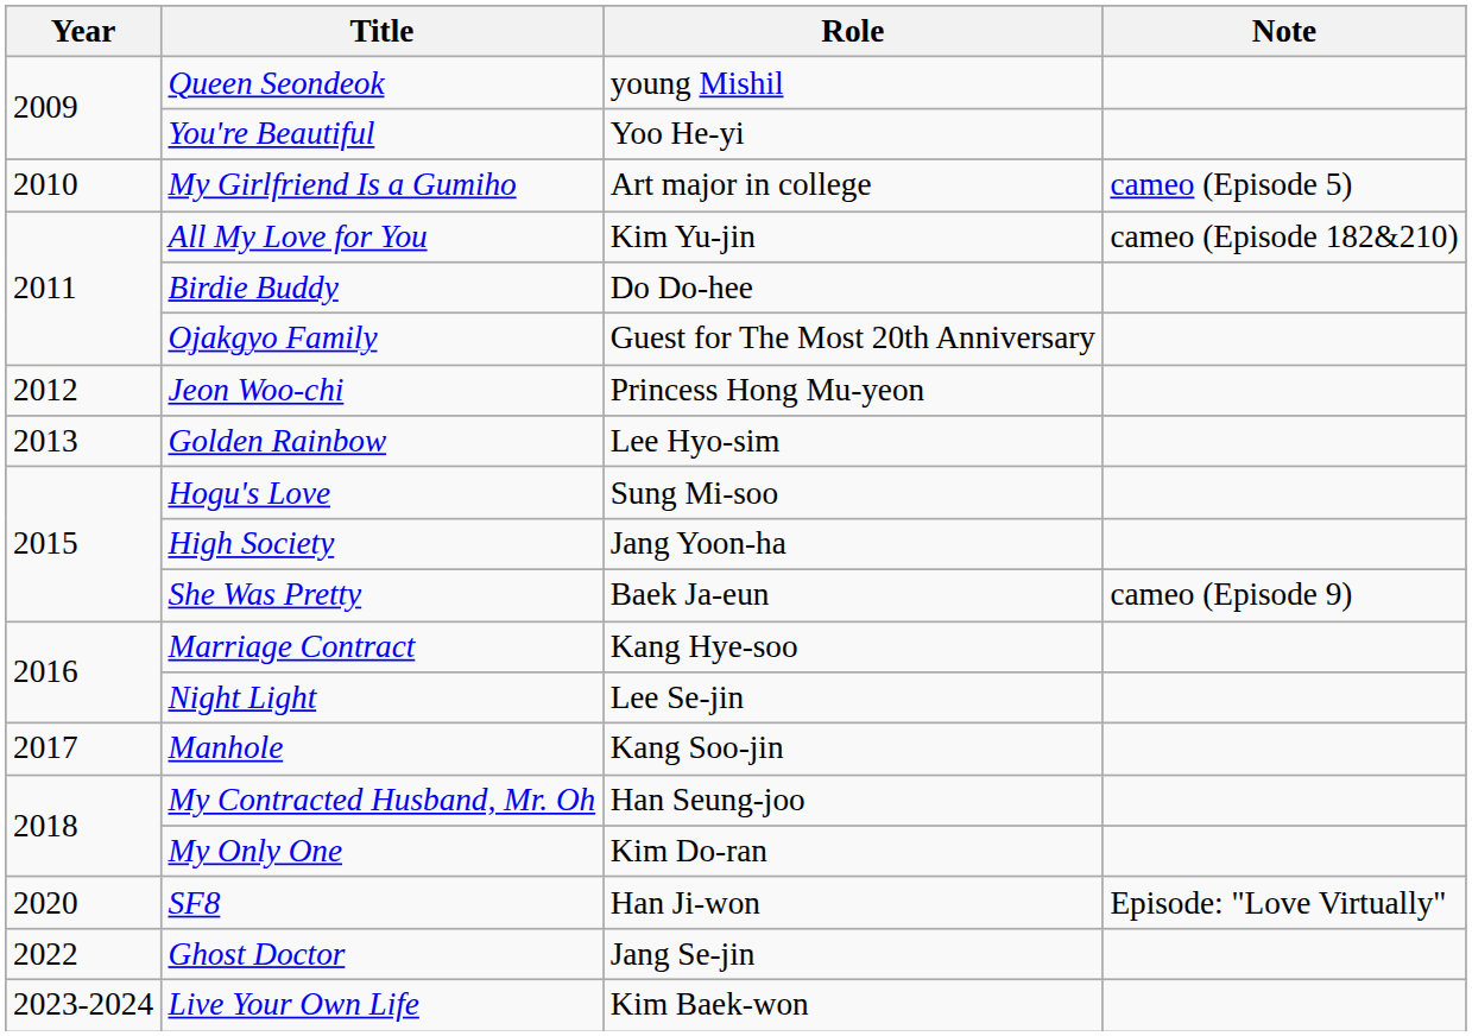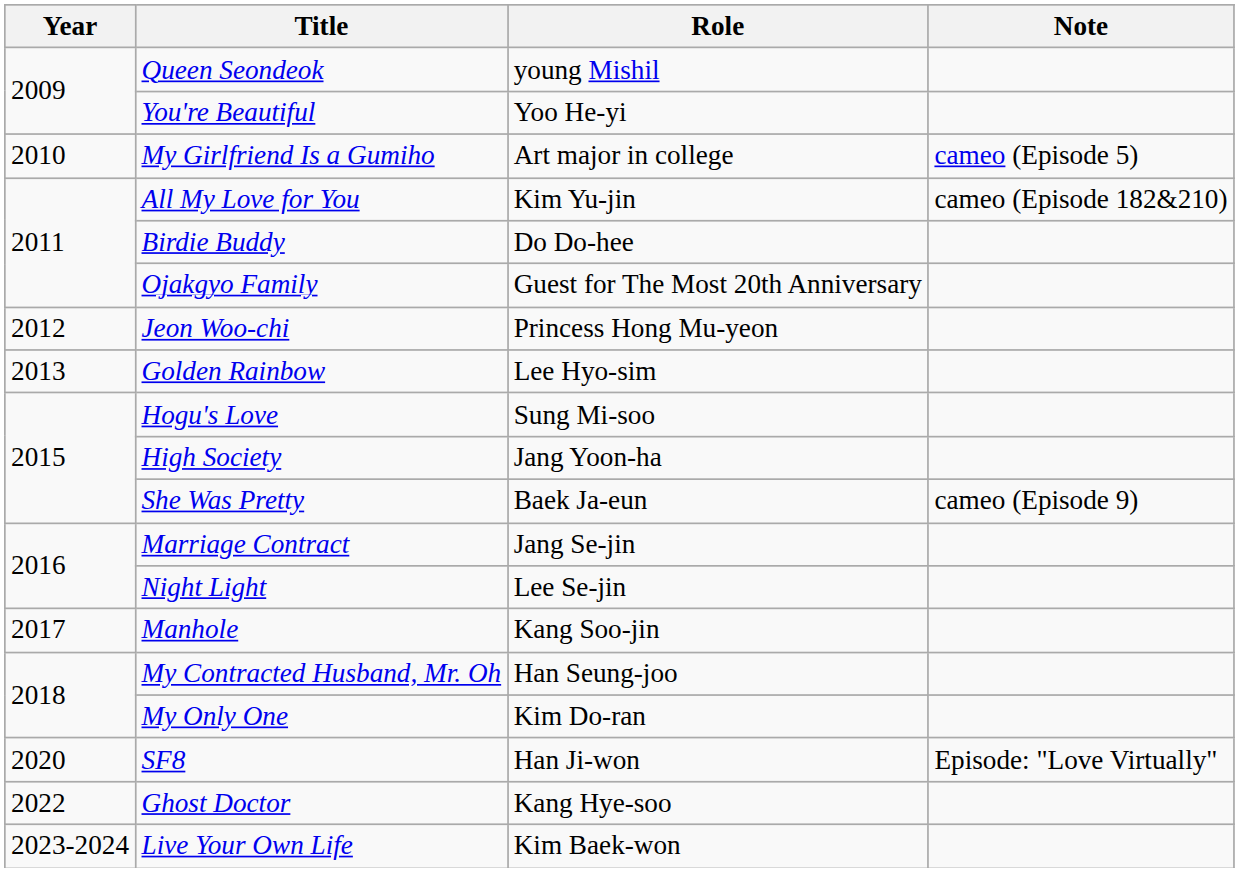Marriage Contract | Role: Kang Hye-soo -> Jang Se-jin
Ghost Doctor | Role: Jang Se-jin -> Kang Hye-soo
